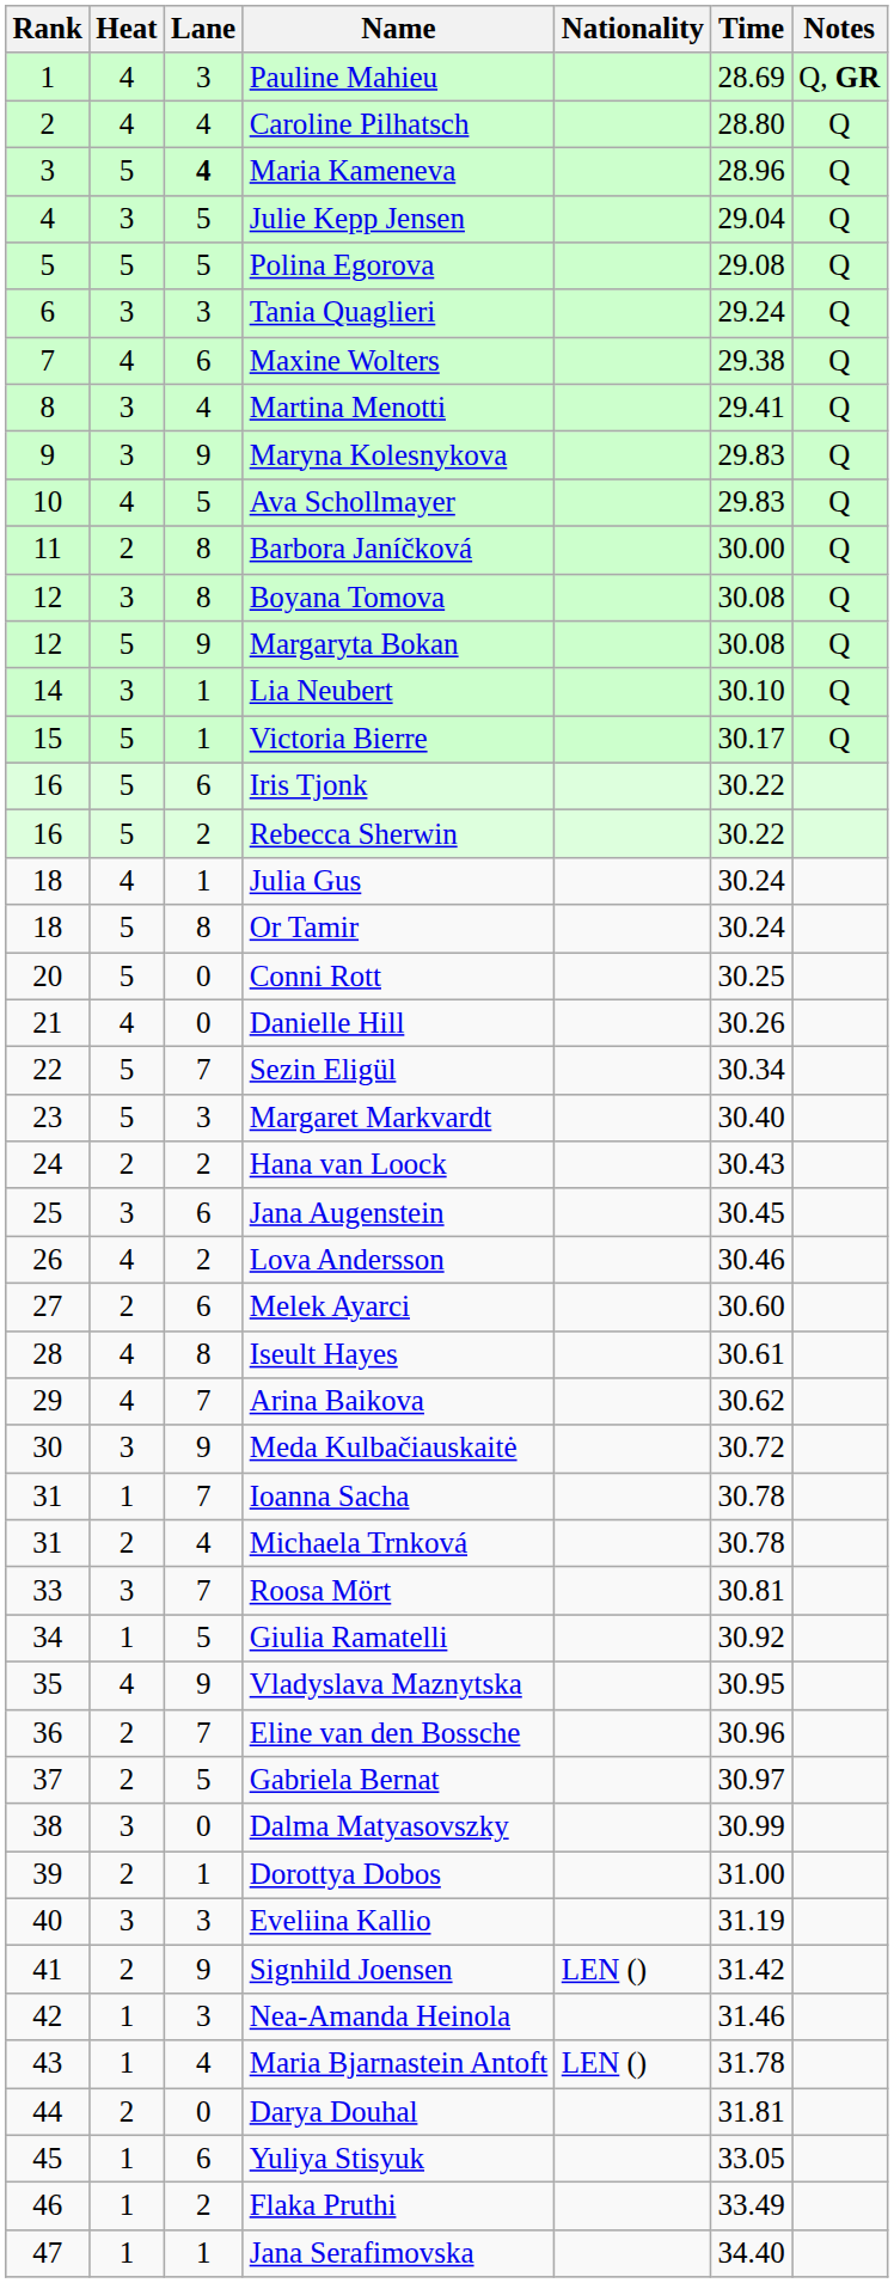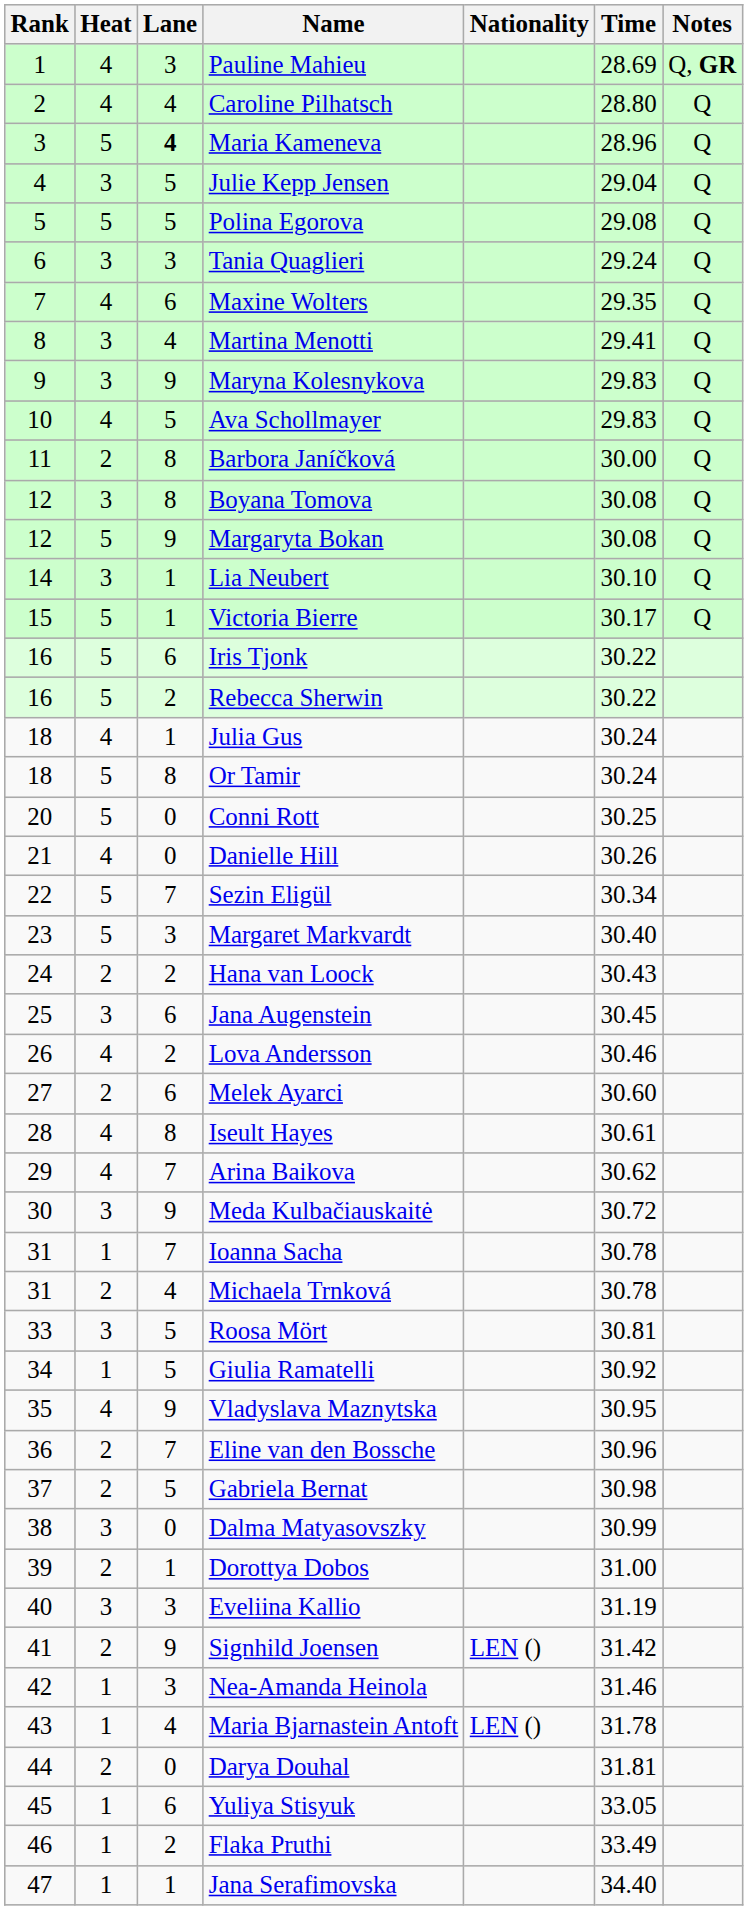Maxine Wolters | Time: 29.38 -> 29.35
Roosa Mört | Lane: 7 -> 5
Gabriela Bernat | Time: 30.97 -> 30.98
